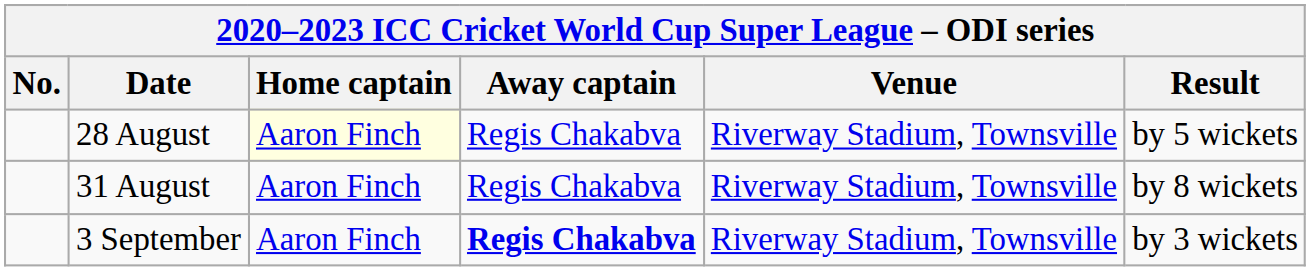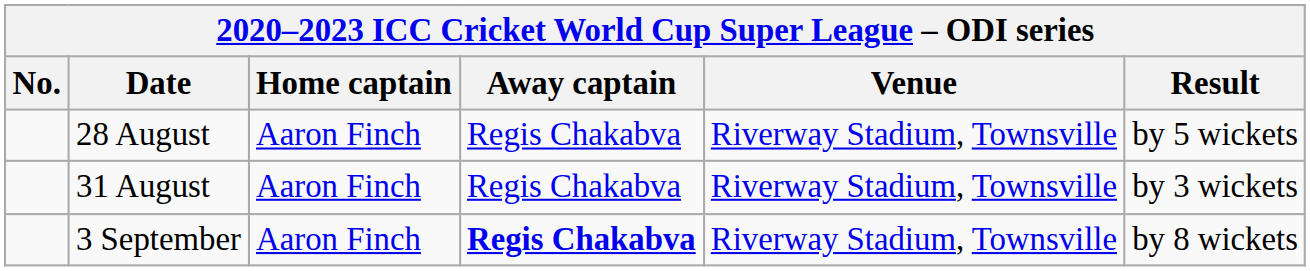28 August | Home captain: lightyellow background -> no background
31 August | Result: by 8 wickets -> by 3 wickets
3 September | Result: by 3 wickets -> by 8 wickets
